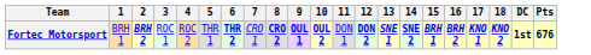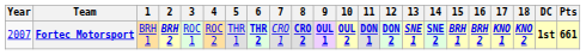+ column: Year | 2007
Fortec Motorsport | 11: normal -> bold
Fortec Motorsport | Pts: 676 -> 661
